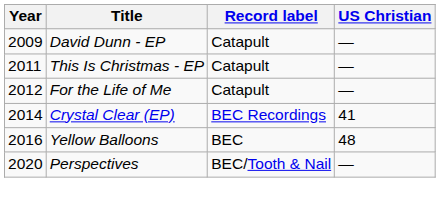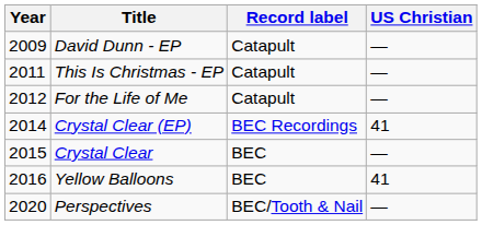+ row: 2015 | Crystal Clear | BEC | —
Yellow Balloons | US Christian: 48 -> 41
